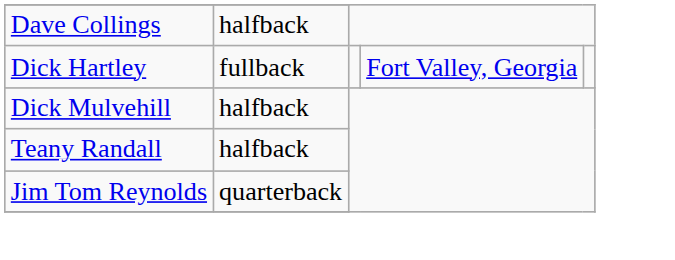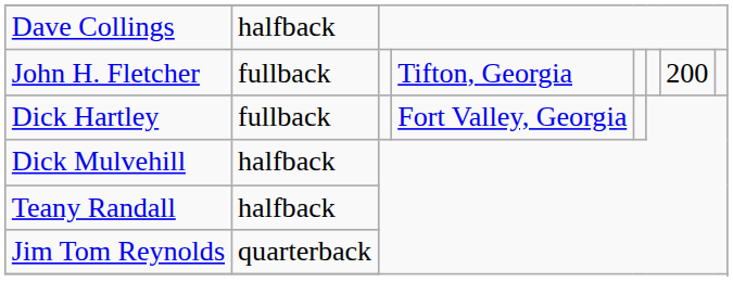+ row: John H. Fletcher | fullback | Tifton, Georgia | 200
